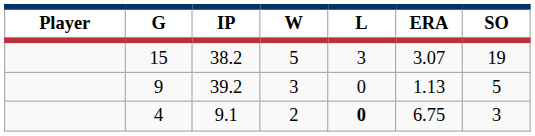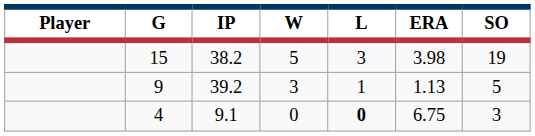15 | ERA: 3.07 -> 3.98
9 | L: 0 -> 1
4 | W: 2 -> 0
